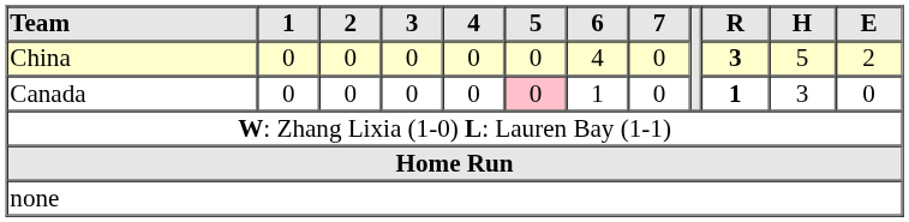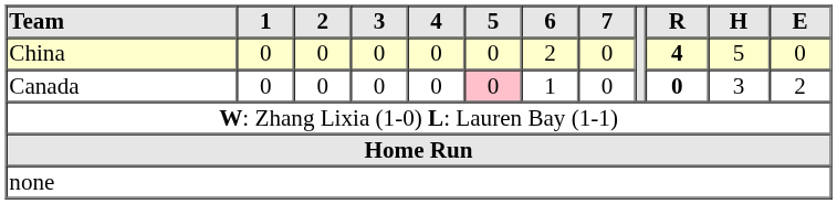China | 6: 4 -> 2
China | R: 3 -> 4
China | E: 2 -> 0
Canada | R: 1 -> 0
Canada | E: 0 -> 2
